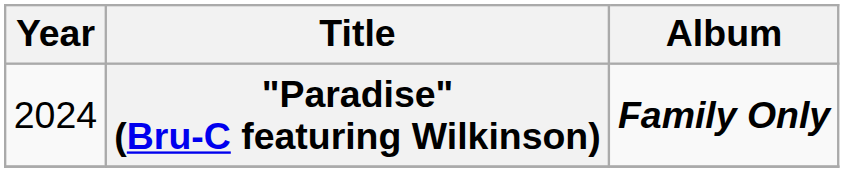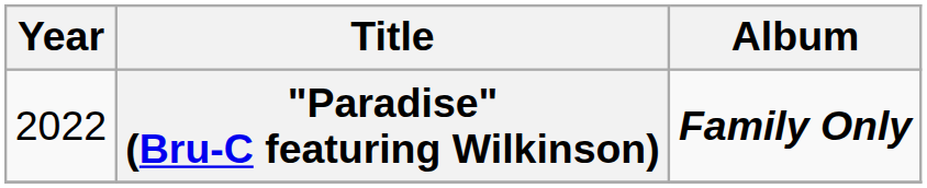"Paradise" (Bru-C featuring Wilkinson) | Year: 2024 -> 2022
